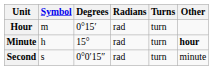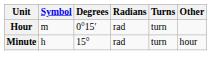Minute | Other: bold -> normal
- row: Second | s | 0°0′15″ | rad | turn | minute
